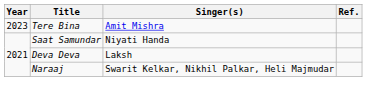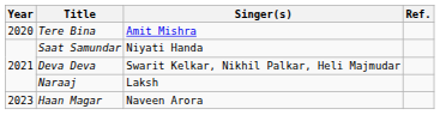Tere Bina | Year: 2023 -> 2020
Deva Deva | Singer(s): Laksh -> Swarit Kelkar, Nikhil Palkar, Heli Majmudar
Naraaj | Singer(s): Swarit Kelkar, Nikhil Palkar, Heli Majmudar -> Laksh
+ row: 2023 | Haan Magar | Naveen Arora
